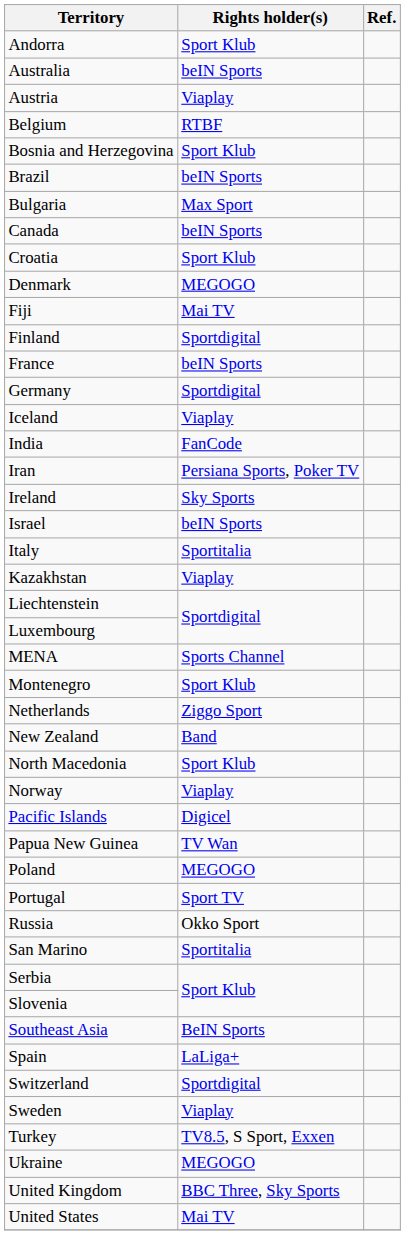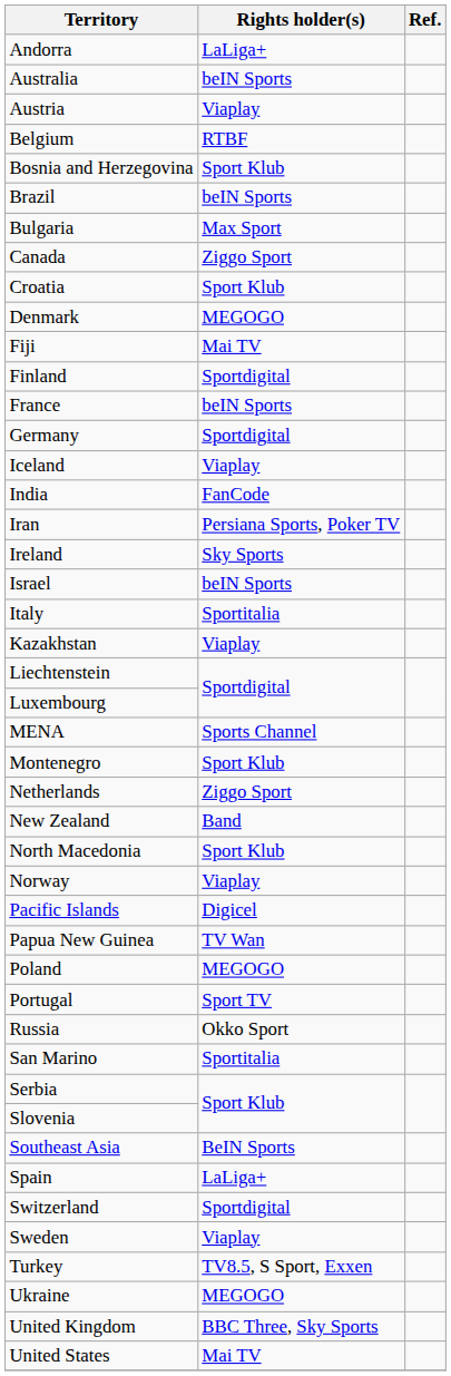Andorra | Rights holder(s): Sport Klub -> LaLiga+
Canada | Rights holder(s): beIN Sports -> Ziggo Sport
